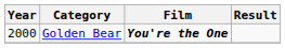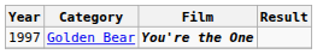Golden Bear | Year: 2000 -> 1997
